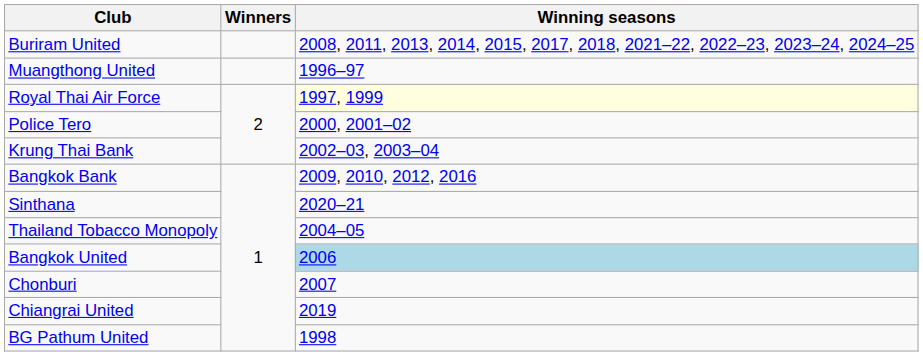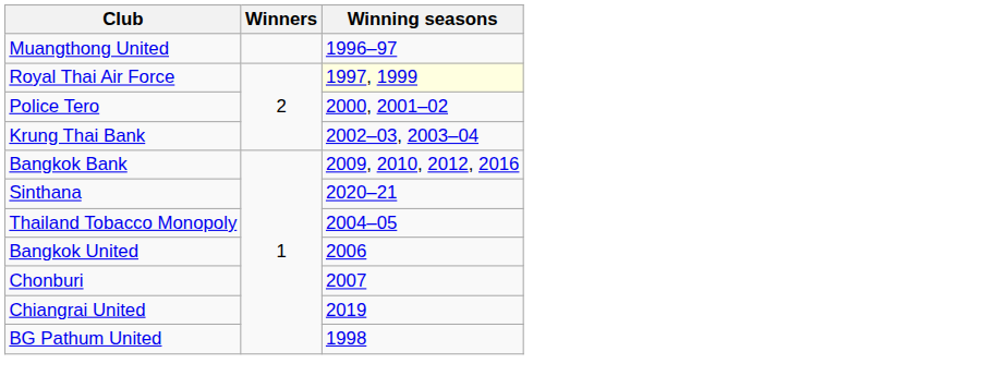- row: Buriram United | 2008, 2011, 2013, 2014, 2015, 2017, 2018, 2021–22, 2022–23, 2023–24, 2024–25
Bangkok United | Winning seasons: lightblue background -> no background
